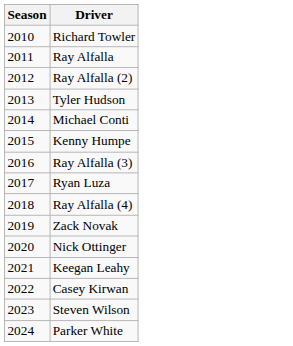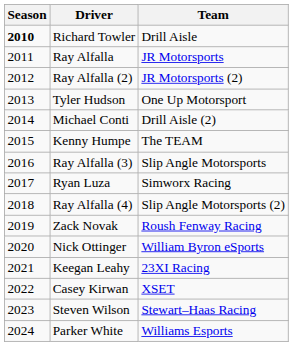+ column: Team | Drill Aisle | JR Motorsports | JR Motorsports (2) | One Up Motorsport | Drill Aisle (2) | The TEAM | Slip Angle Motorsports | Simworx Racing | Slip Angle Motorsports (2) | Roush Fenway Racing | William Byron eSports | 23XI Racing | XSET | Stewart–Haas Racing | Williams Esports
Richard Towler | Season: normal -> bold
